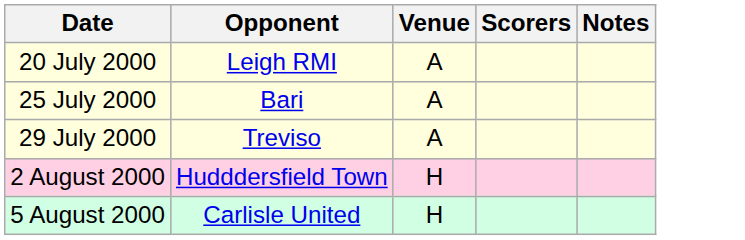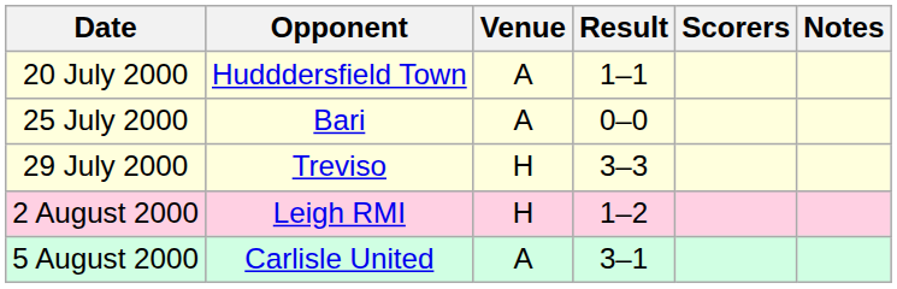+ column: Result | 1–1 | 0–0 | 3–3 | 1–2 | 3–1
20 July 2000 | Opponent: Leigh RMI -> Hudddersfield Town
29 July 2000 | Venue: A -> H
2 August 2000 | Opponent: Hudddersfield Town -> Leigh RMI
5 August 2000 | Venue: H -> A
